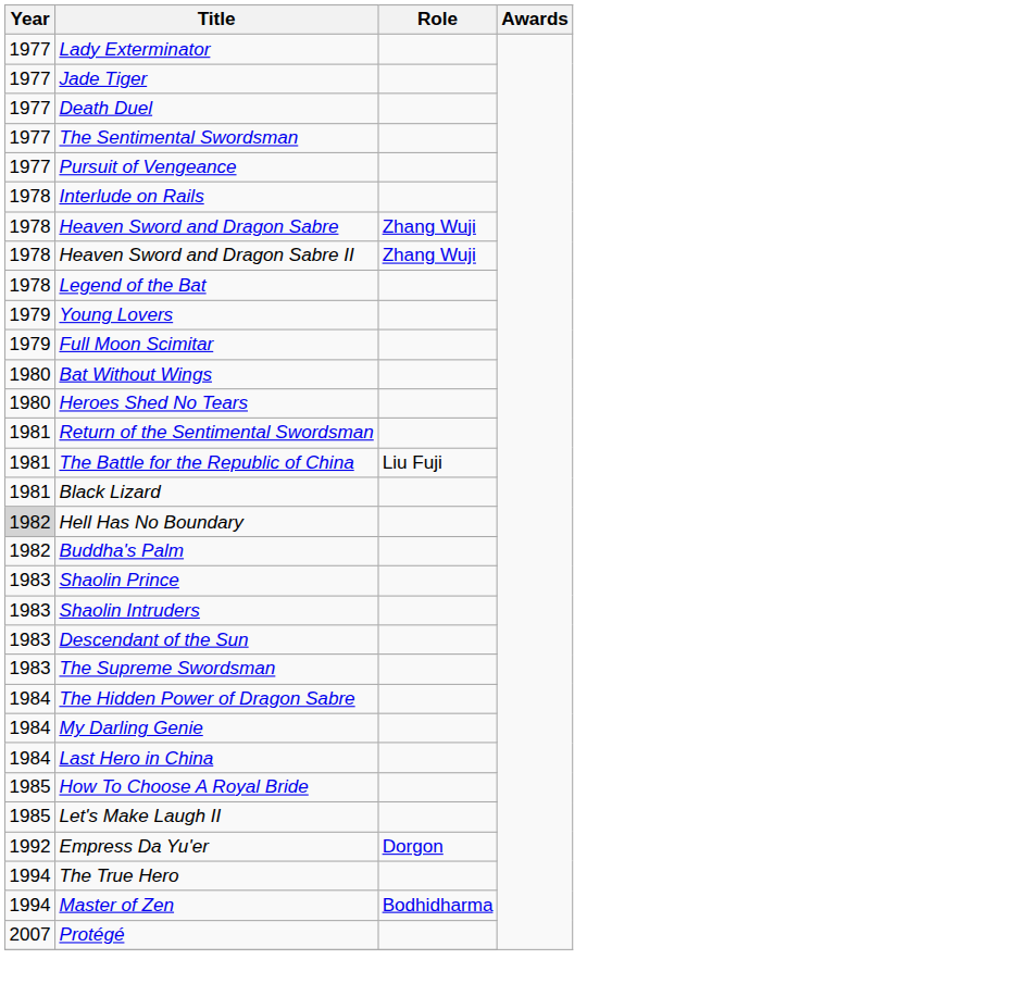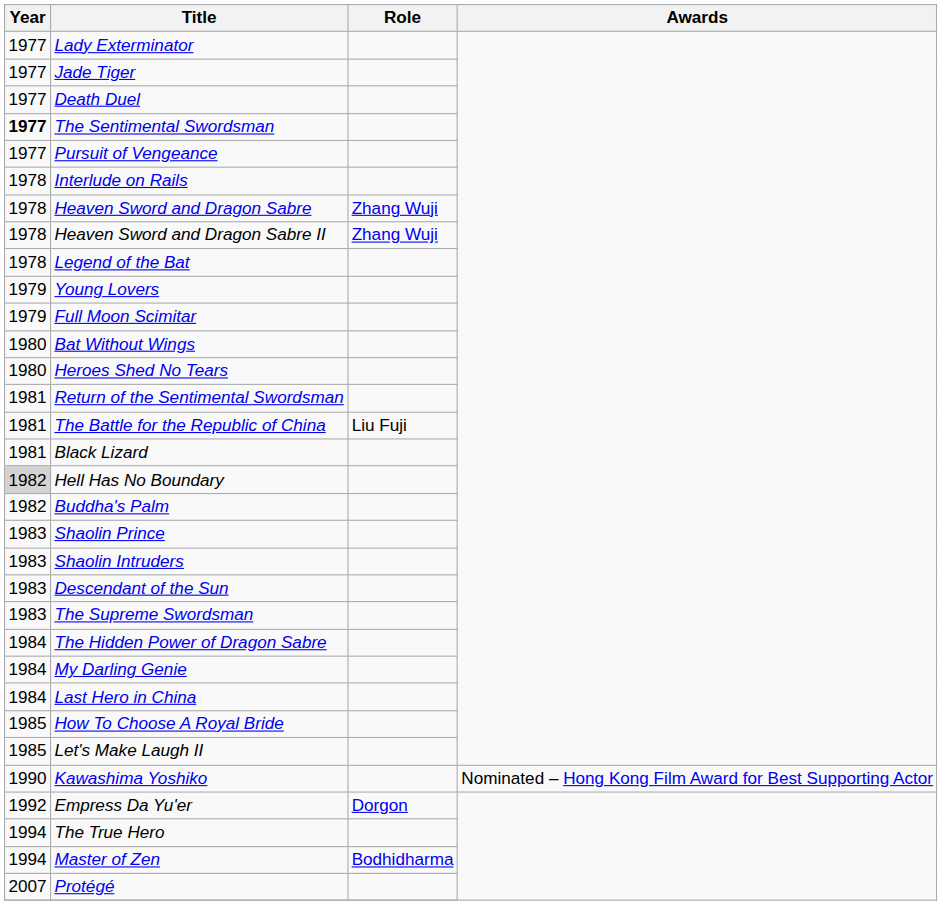The Sentimental Swordsman | Year: normal -> bold
+ row: 1990 | Kawashima Yoshiko | Nominated – Hong Kong Film Award for Best Supporting Actor
